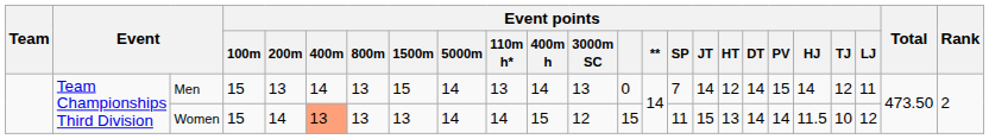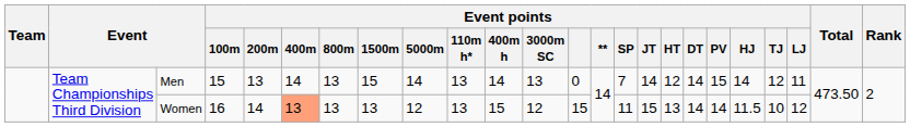Women | Event points / 100m: 15 -> 16
Women | Event points / 5000m: 14 -> 12
Women | Event points / 110m h*: 14 -> 13
